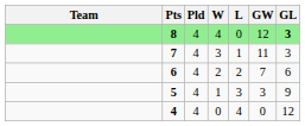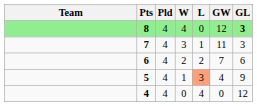5 | L: no background -> lightsalmon background
5 | GW: 3 -> 4
